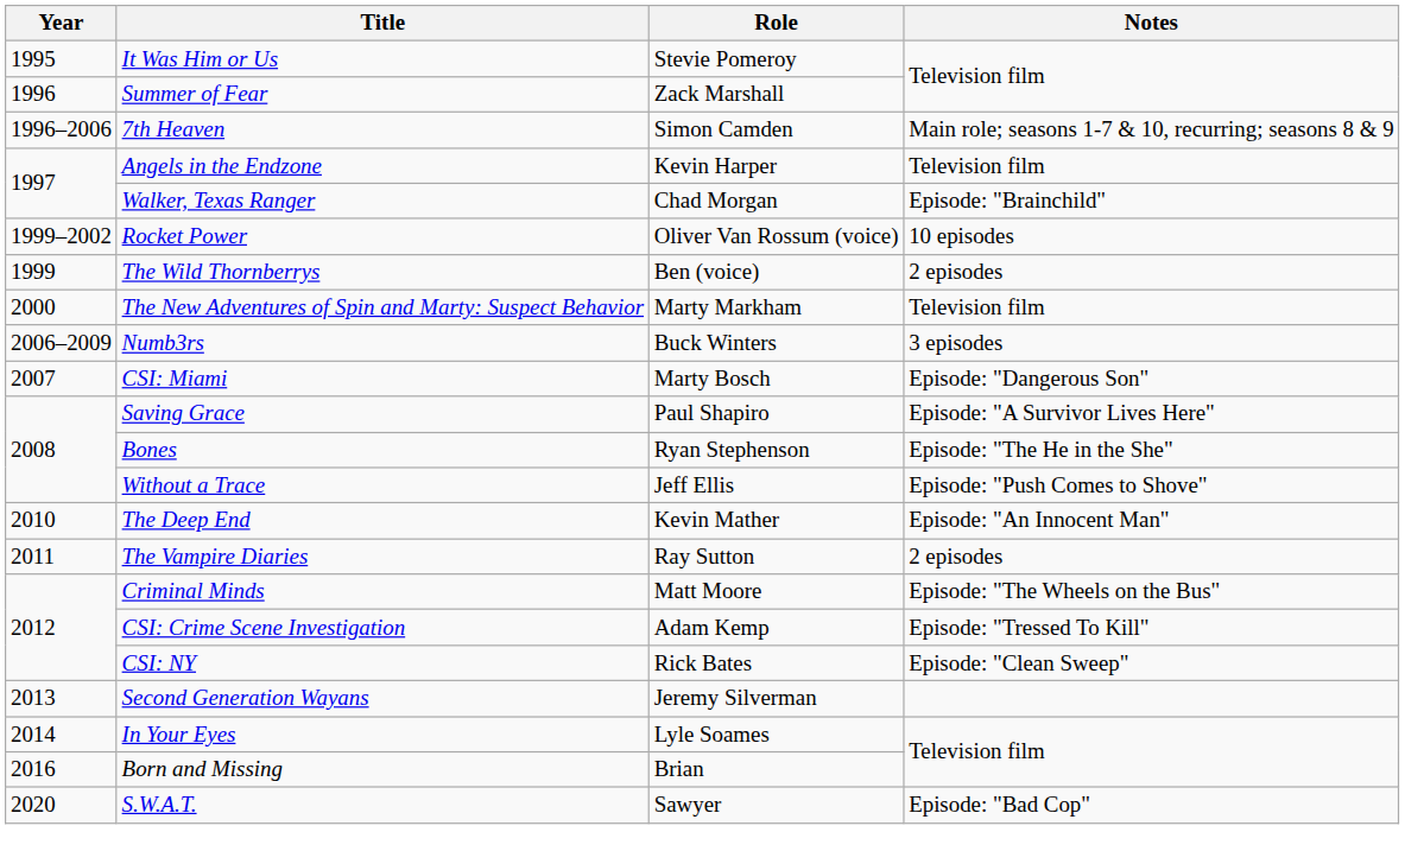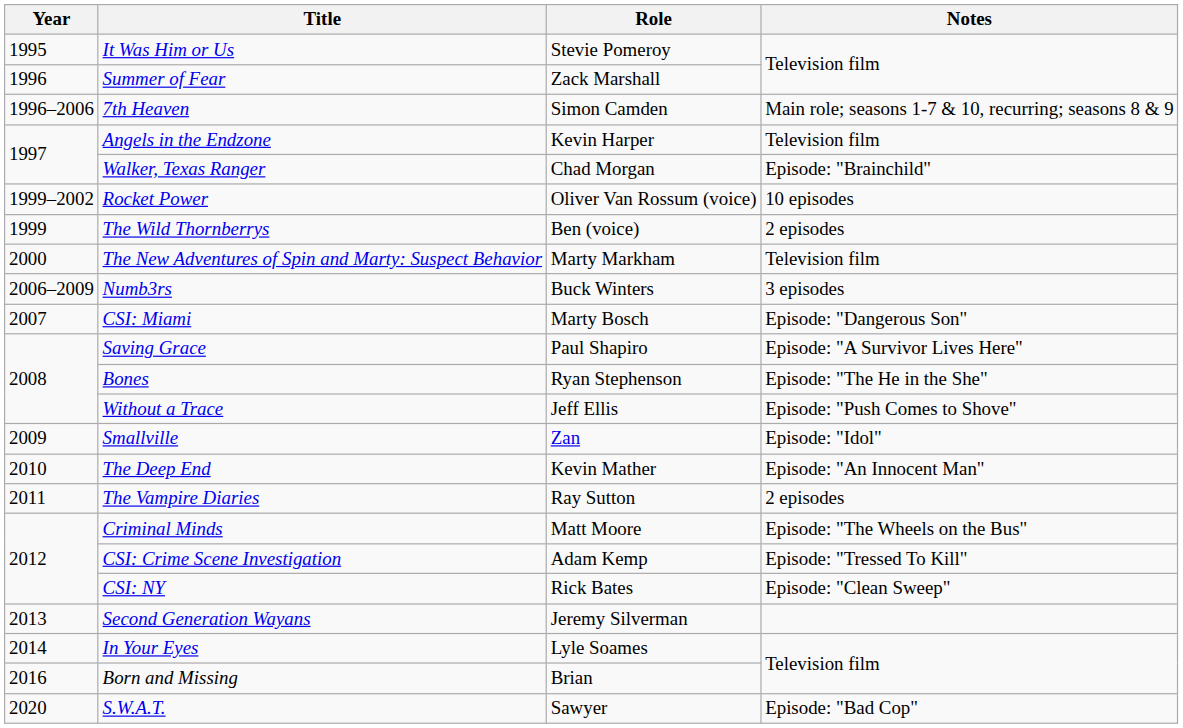+ row: 2009 | Smallville | Zan | Episode: "Idol"
